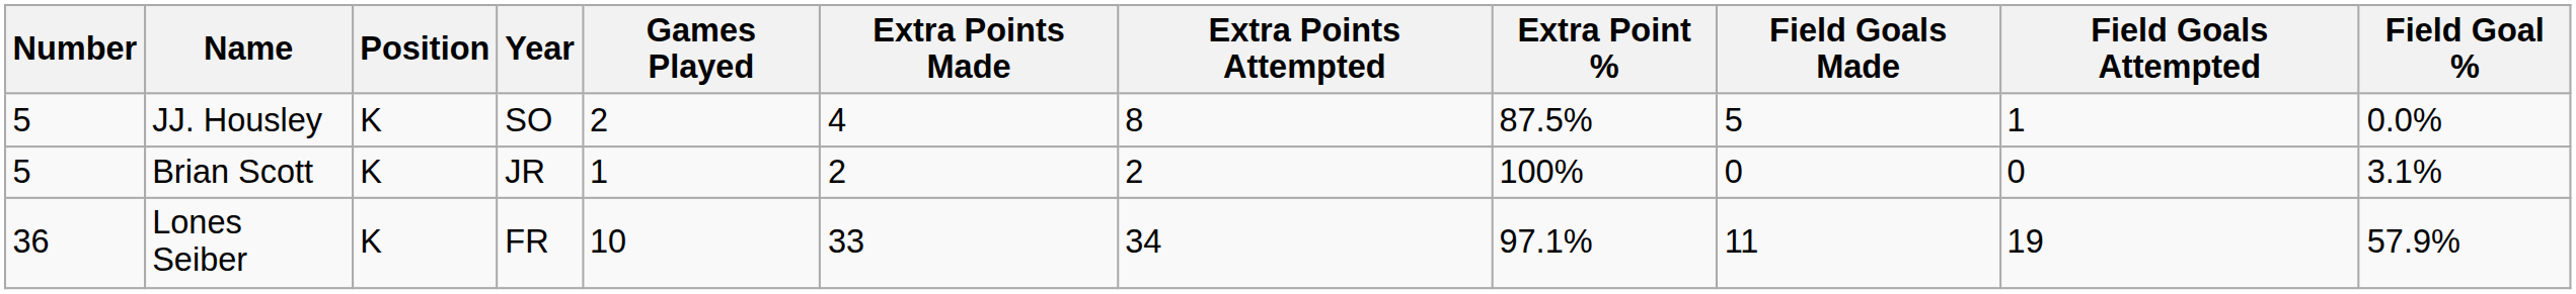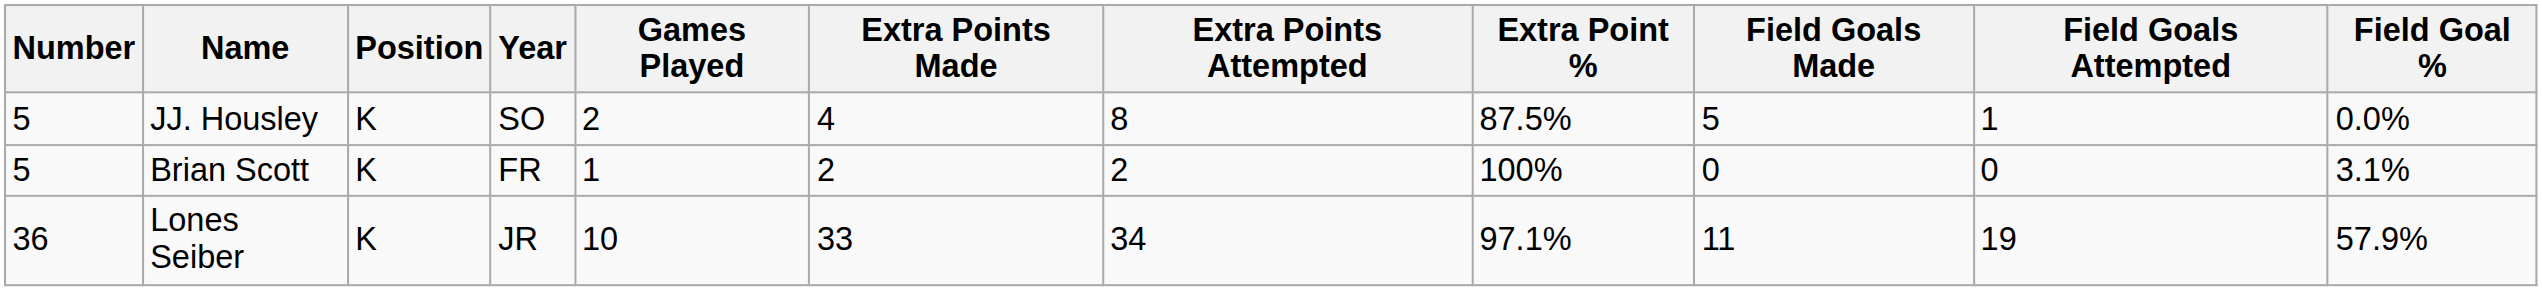Brian Scott | Year: JR -> FR
Lones Seiber | Year: FR -> JR
